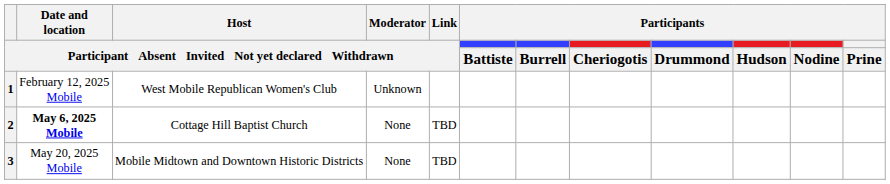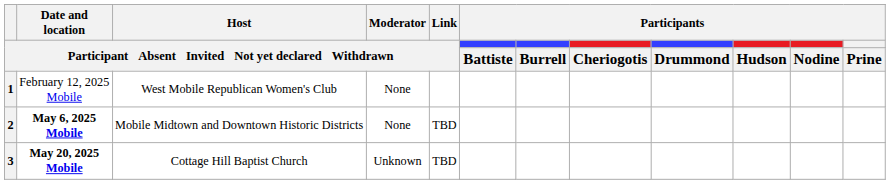1 | column 4: Unknown -> None
2 | Host / Participant Absent Invited Not yet declared Withdrawn: Cottage Hill Baptist Church -> Mobile Midtown and Downtown Historic Districts
3 | column 2: normal -> bold
3 | Host / Participant Absent Invited Not yet declared Withdrawn: Mobile Midtown and Downtown Historic Districts -> Cottage Hill Baptist Church
3 | column 4: None -> Unknown
